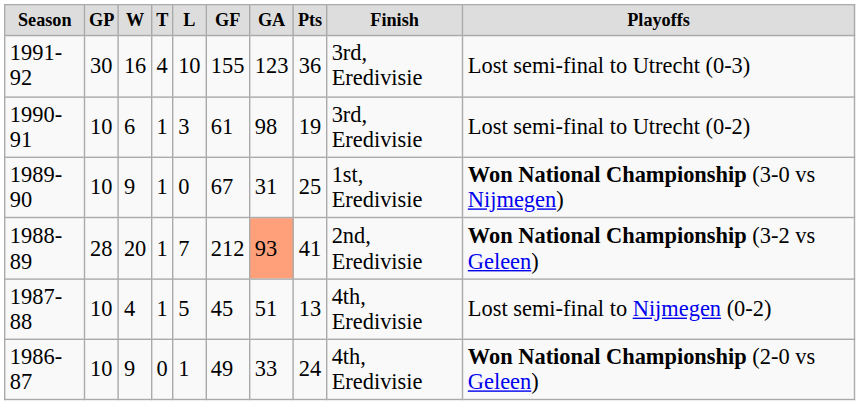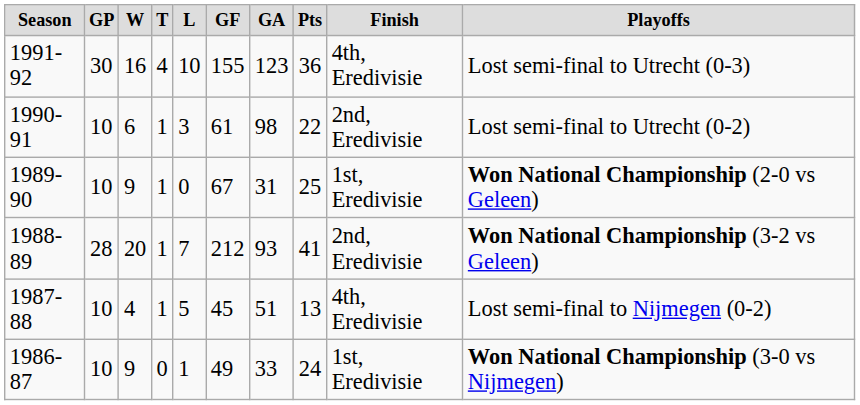1991-92 | column 9: 3rd, Eredivisie -> 4th, Eredivisie
1990-91 | column 8: 19 -> 22
1990-91 | column 9: 3rd, Eredivisie -> 2nd, Eredivisie
1989-90 | column 10: Won National Championship (3-0 vs Nijmegen) -> Won National Championship (2-0 vs Geleen)
1988-89 | column 7: lightsalmon background -> no background
1986-87 | column 9: 4th, Eredivisie -> 1st, Eredivisie
1986-87 | column 10: Won National Championship (2-0 vs Geleen) -> Won National Championship (3-0 vs Nijmegen)
